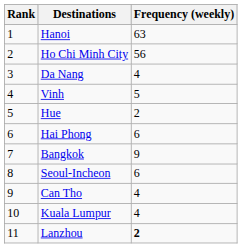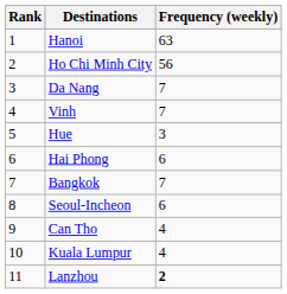Da Nang | Frequency (weekly): 4 -> 7
Vinh | Frequency (weekly): 5 -> 7
Hue | Frequency (weekly): 2 -> 3
Bangkok | Frequency (weekly): 9 -> 7
